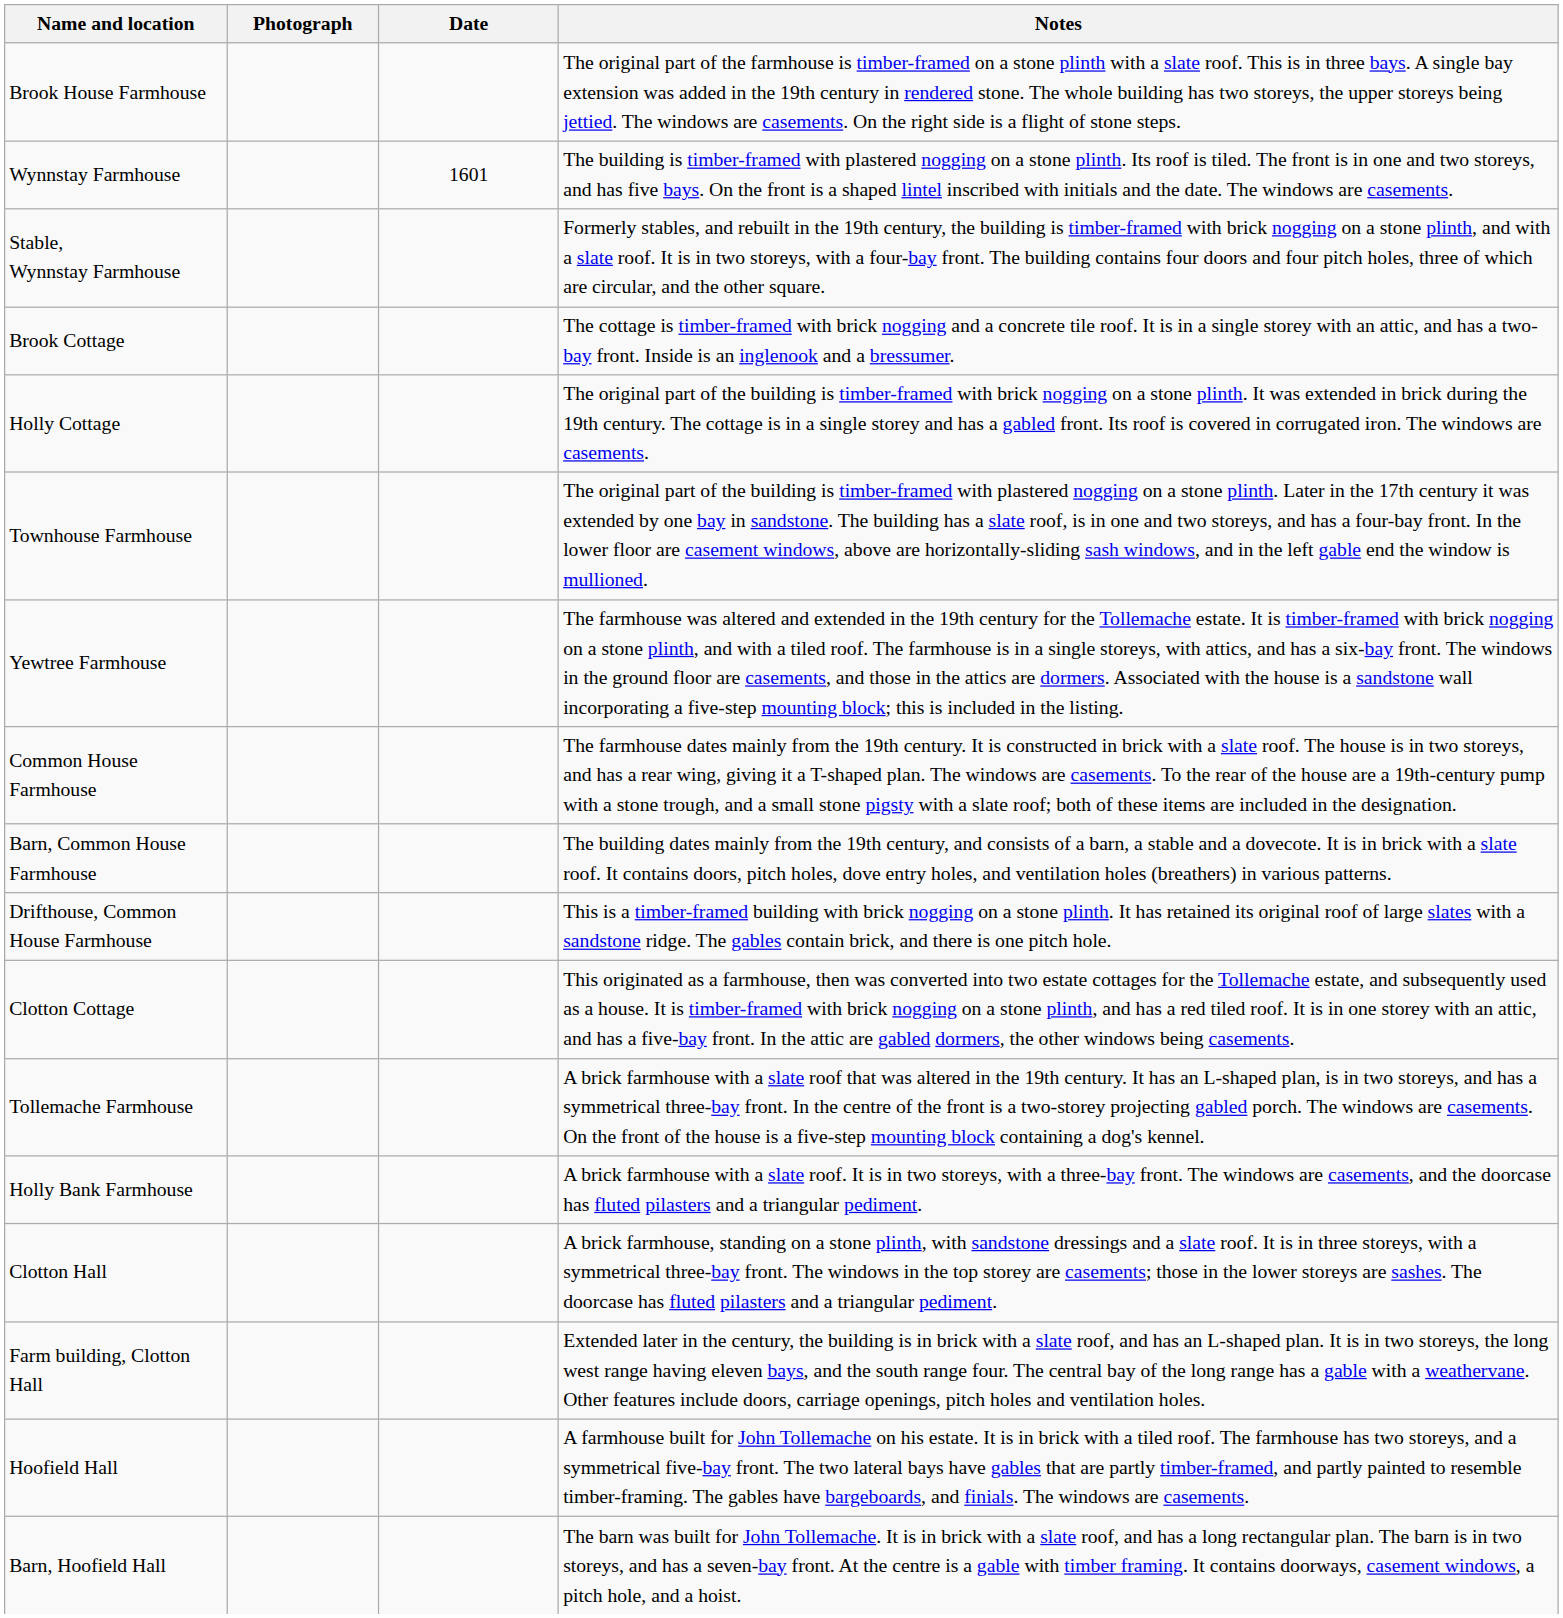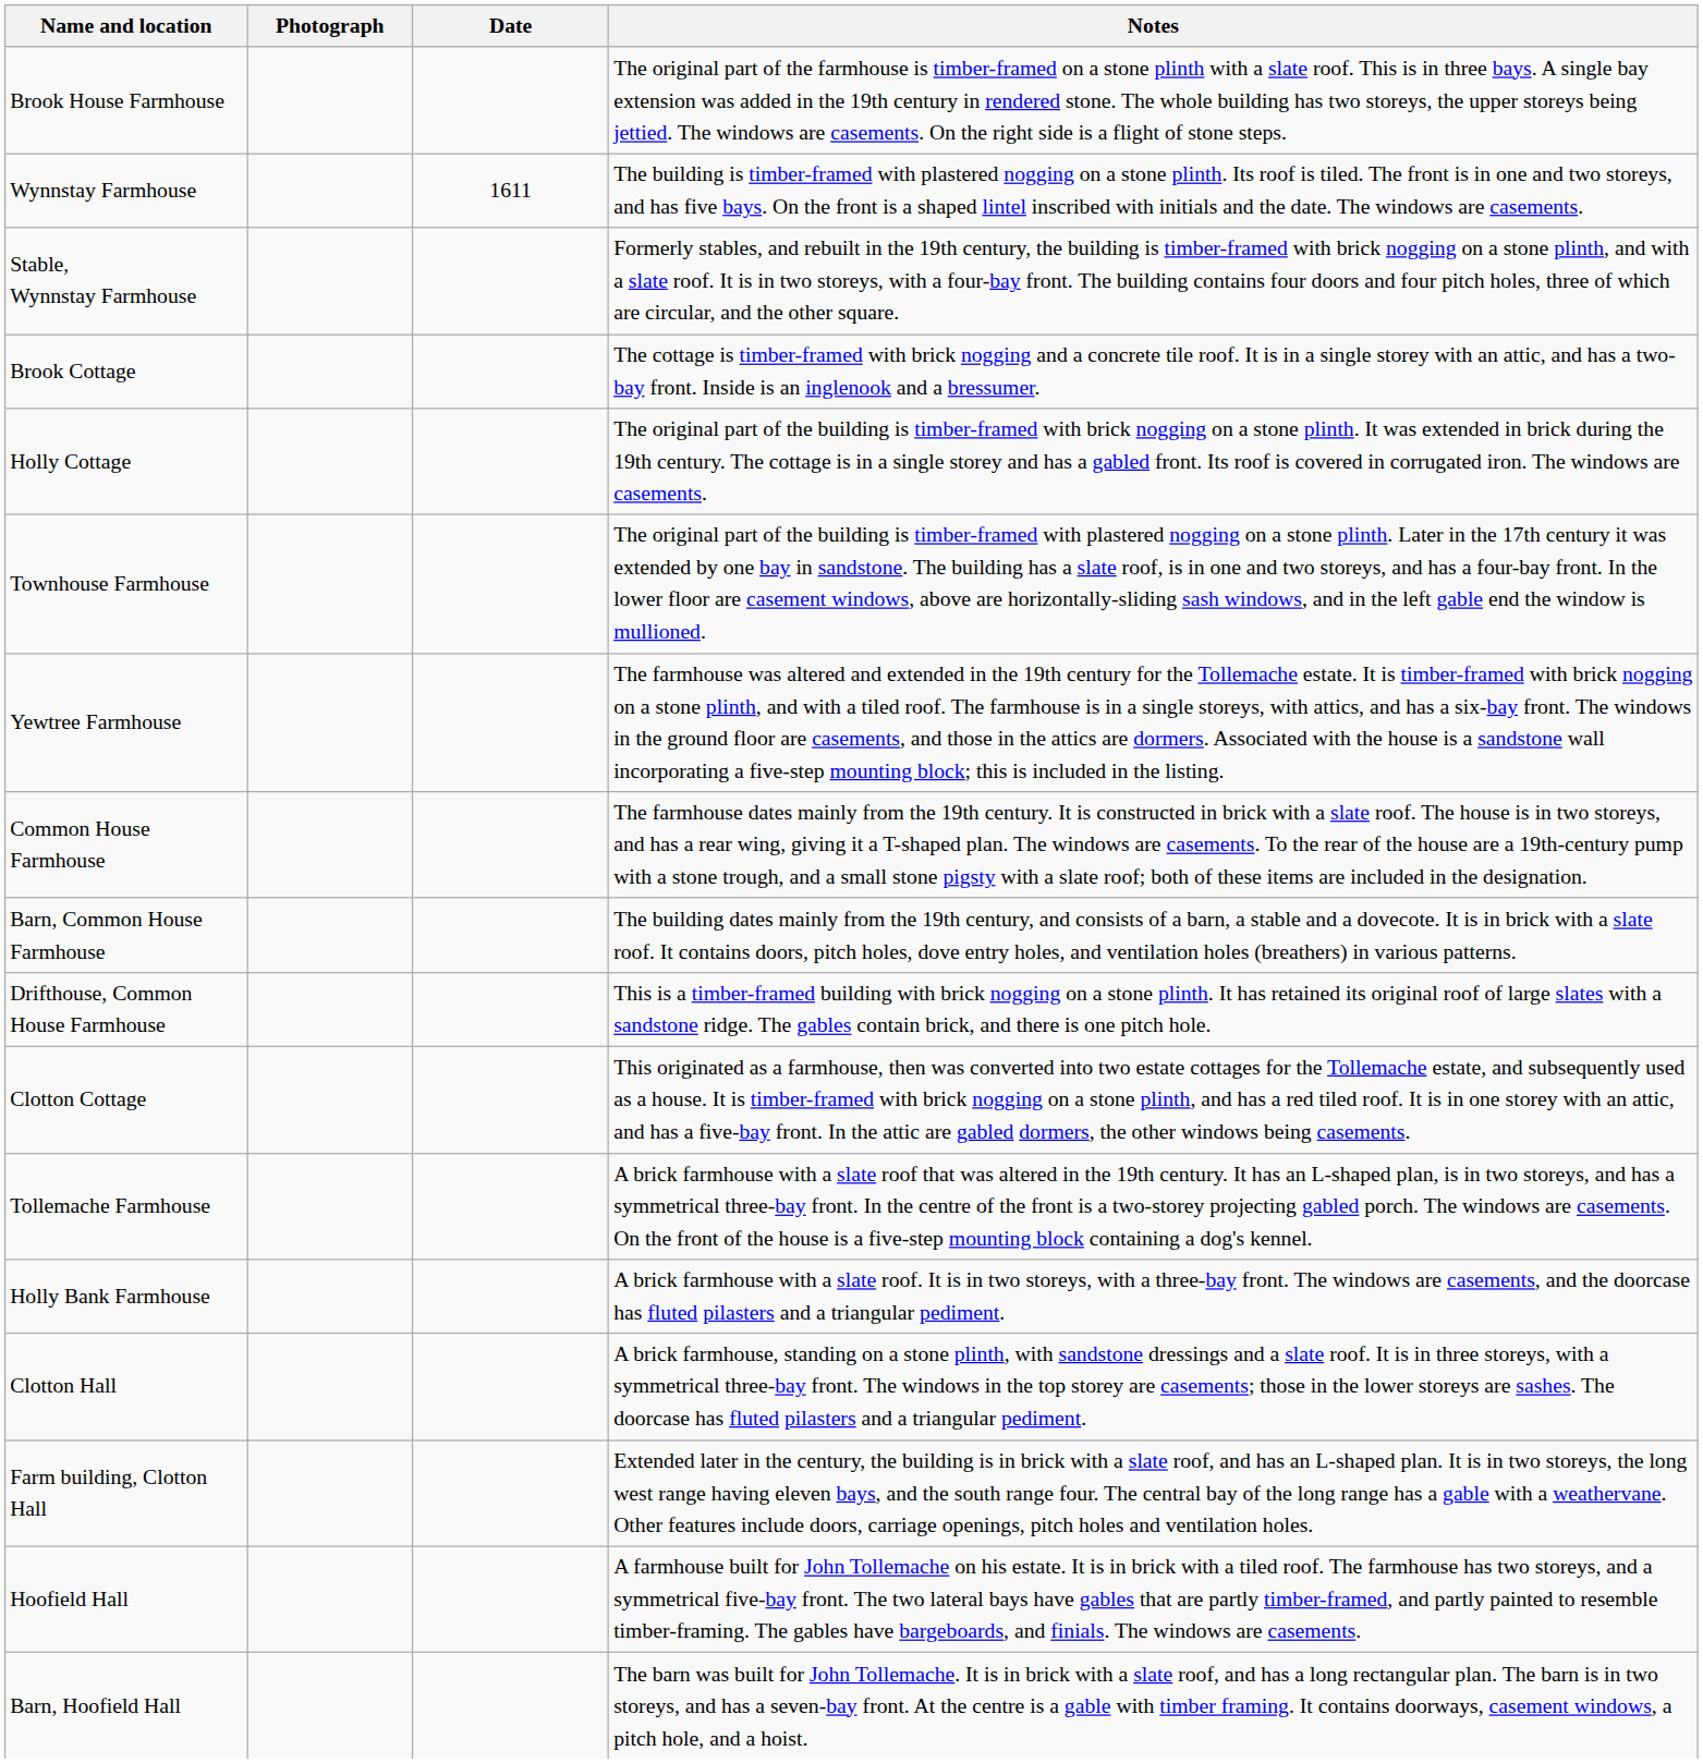Wynnstay Farmhouse | Date: 1601 -> 1611
